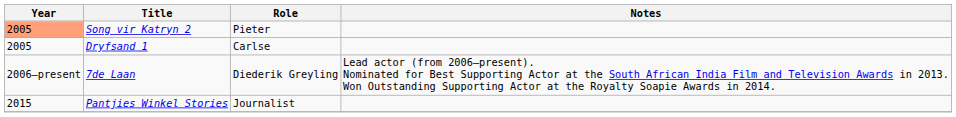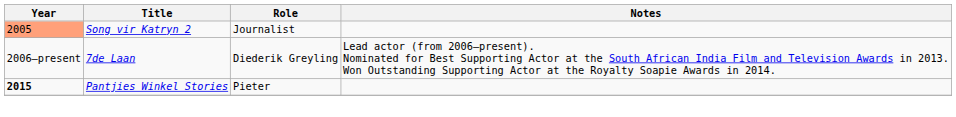Song vir Katryn 2 | Role: Pieter -> Journalist
- row: 2005 | Dryfsand 1 | Carlse
Pantjies Winkel Stories | Year: normal -> bold
Pantjies Winkel Stories | Role: Journalist -> Pieter
